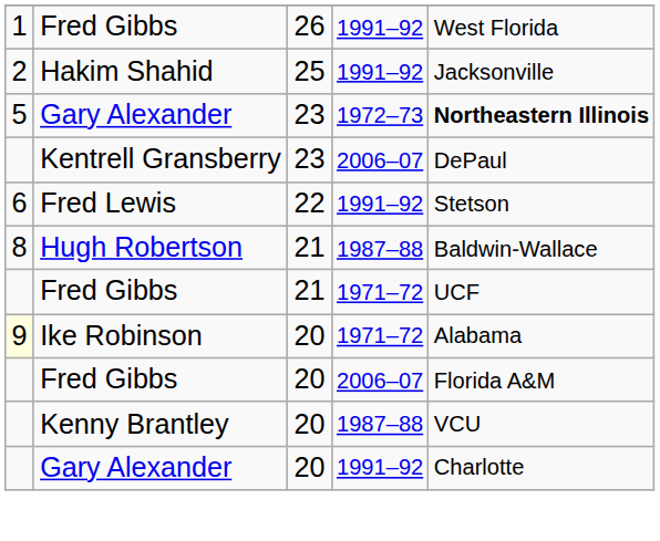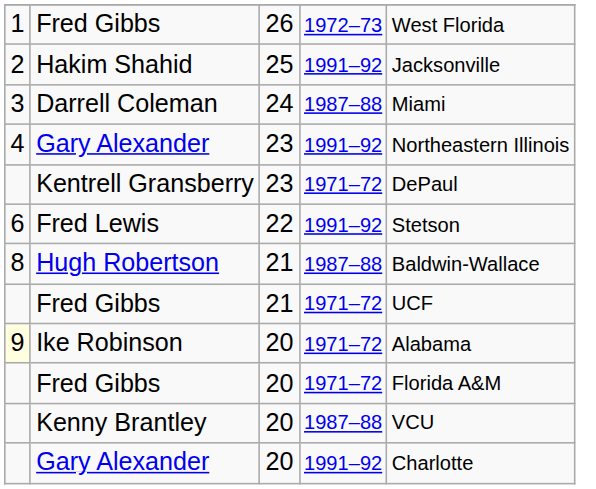Fred Gibbs / 26 | column 4: 1991–92 -> 1972–73
+ row: 3 | Darrell Coleman | 24 | 1987–88 | Miami
Gary Alexander / 23 | column 1: 5 -> 4
Gary Alexander / 23 | column 4: 1972–73 -> 1991–92
Gary Alexander / 23 | column 5: bold -> normal
Kentrell Gransberry | column 4: 2006–07 -> 1971–72
Fred Gibbs / 20 | column 4: 2006–07 -> 1971–72
